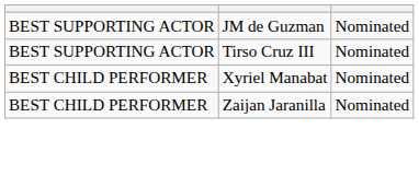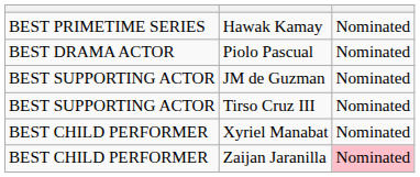+ row: BEST PRIMETIME SERIES | Hawak Kamay | Nominated
+ row: BEST DRAMA ACTOR | Piolo Pascual | Nominated
Zaijan Jaranilla | column 3: no background -> pink background
